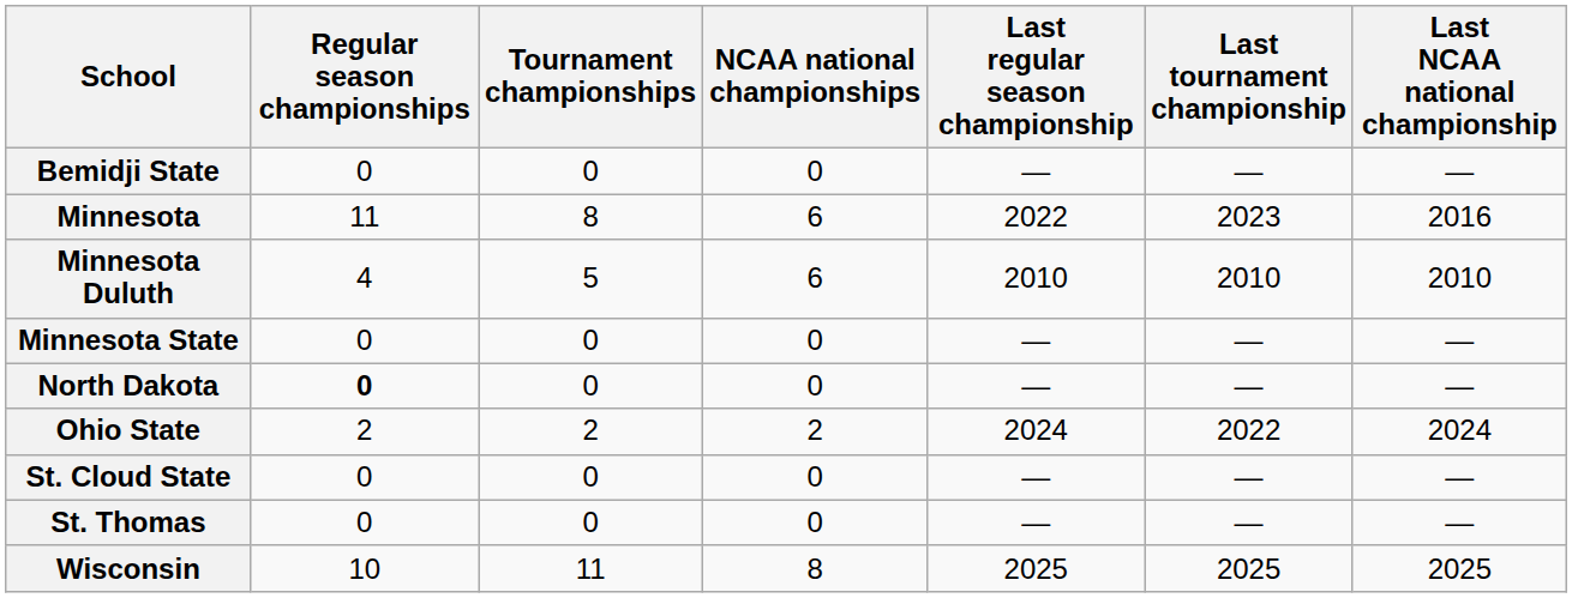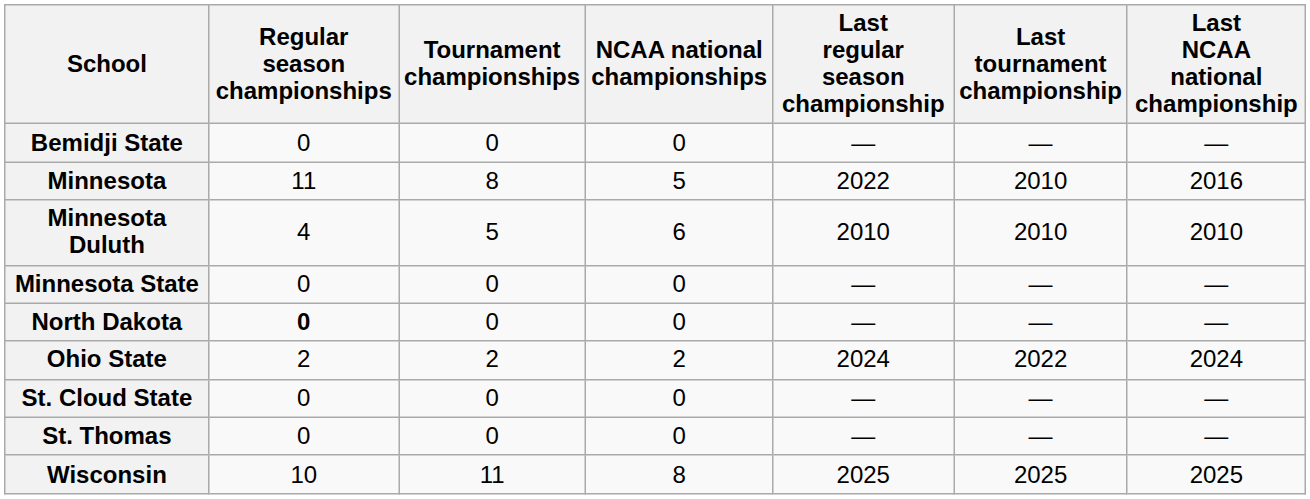Minnesota | NCAA national championships: 6 -> 5
Minnesota | Last tournament championship: 2023 -> 2010
